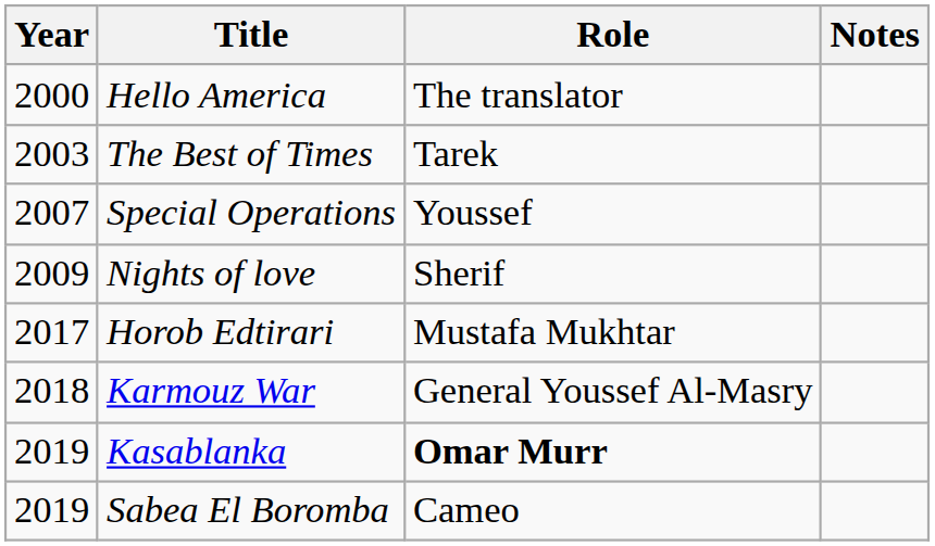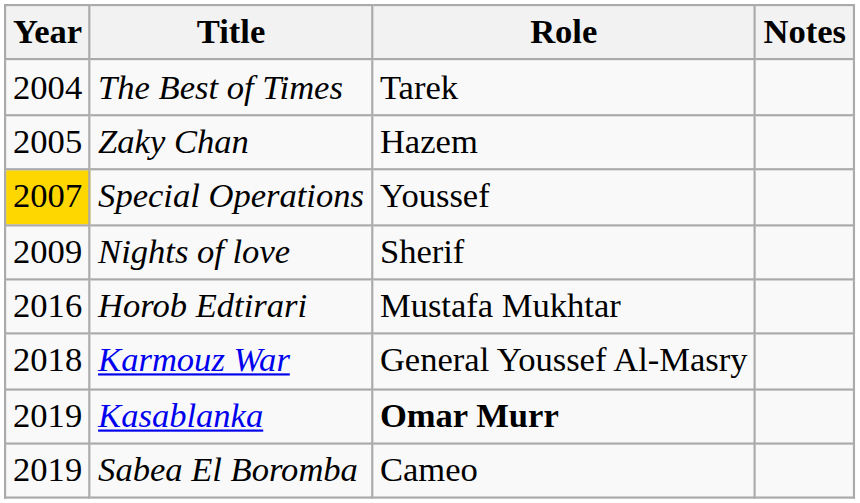- row: 2000 | Hello America | The translator
The Best of Times | Year: 2003 -> 2004
+ row: 2005 | Zaky Chan | Hazem
Special Operations | Year: no background -> gold background
Horob Edtirari | Year: 2017 -> 2016
